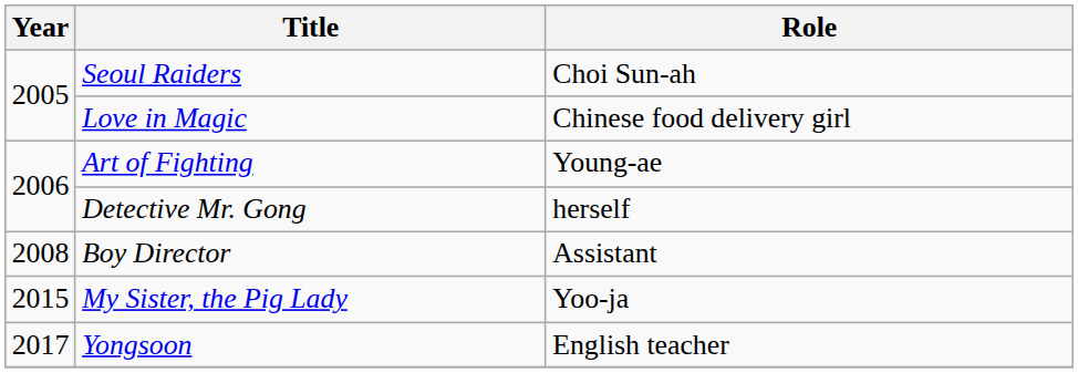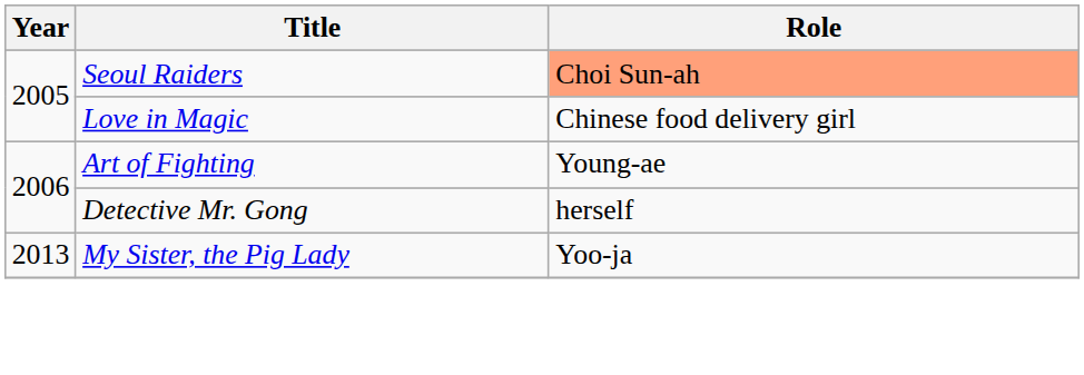Seoul Raiders | Role: no background -> lightsalmon background
- row: 2008 | Boy Director | Assistant
My Sister, the Pig Lady | Year: 2015 -> 2013
- row: 2017 | Yongsoon | English teacher
